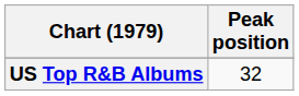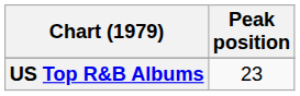US Top R&B Albums | Peak position: 32 -> 23
